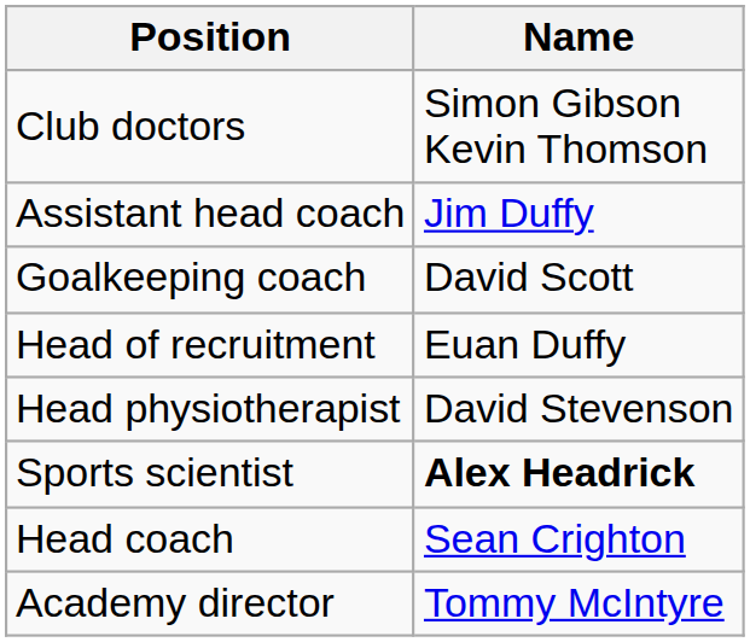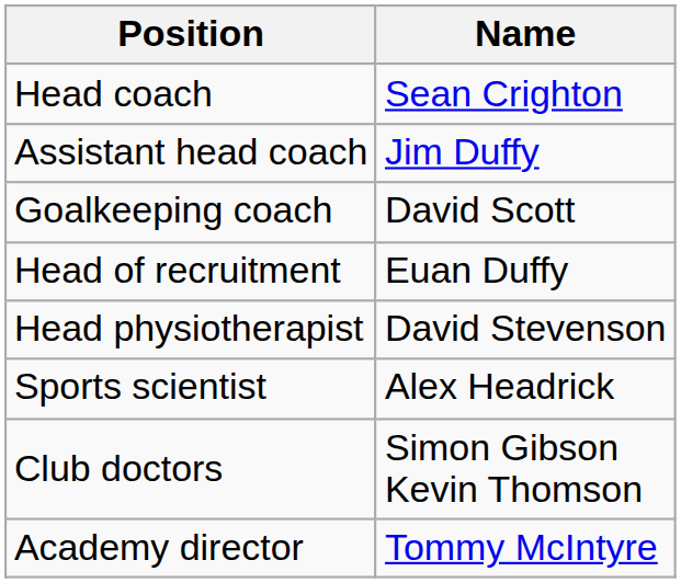rows swapped: Head coach <-> Club doctors
Sports scientist | Name: bold -> normal
